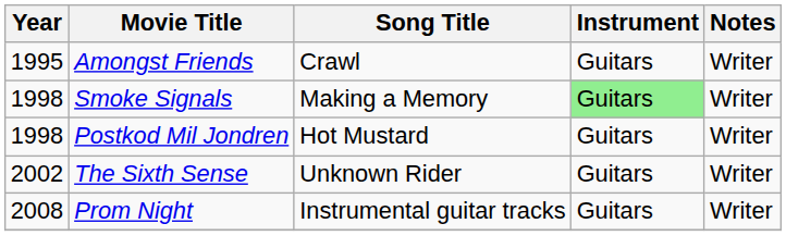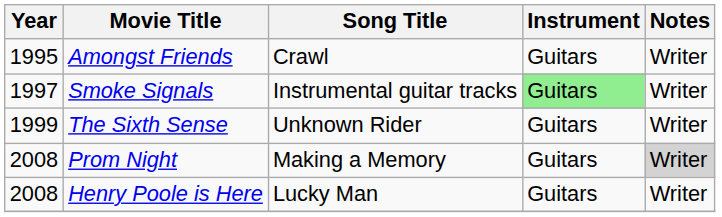Smoke Signals | Year: 1998 -> 1997
Smoke Signals | Song Title: Making a Memory -> Instrumental guitar tracks
- row: 1998 | Postkod Mil Jondren | Hot Mustard | Guitars | Writer
The Sixth Sense | Year: 2002 -> 1999
Prom Night | Song Title: Instrumental guitar tracks -> Making a Memory
Prom Night | Notes: no background -> lightgrey background
+ row: 2008 | Henry Poole is Here | Lucky Man | Guitars | Writer
